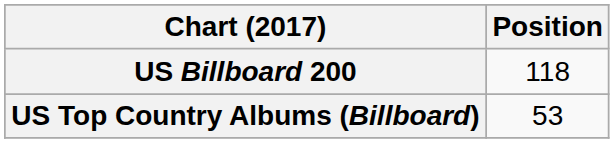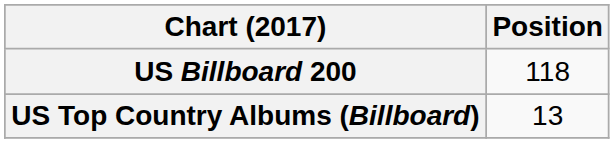US Top Country Albums (Billboard) | Position: 53 -> 13
